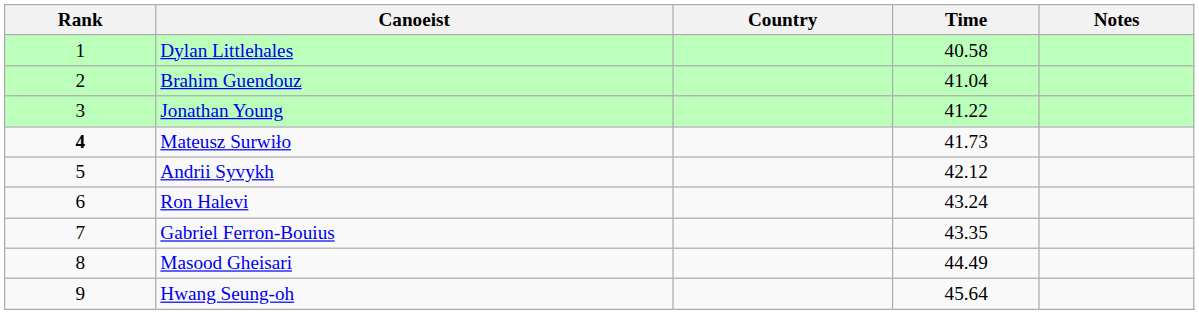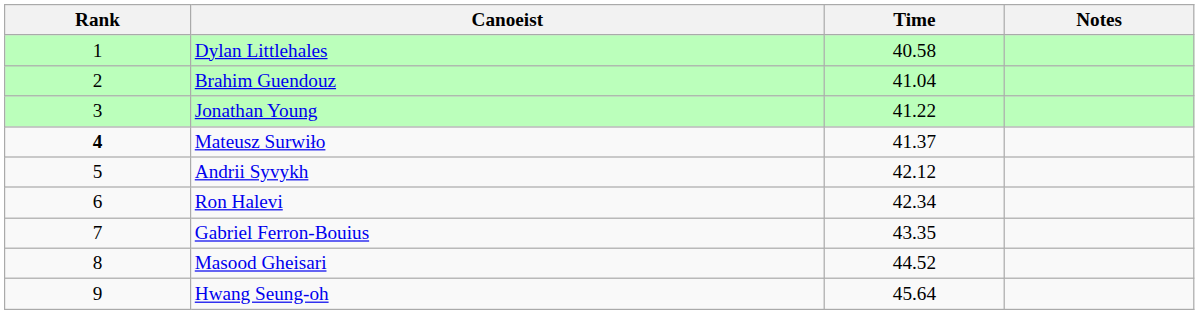- column: Country
Mateusz Surwiło | Time: 41.73 -> 41.37
Ron Halevi | Time: 43.24 -> 42.34
Masood Gheisari | Time: 44.49 -> 44.52
